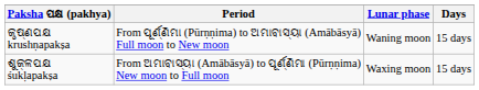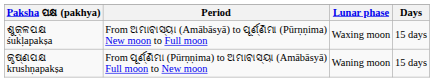rows swapped: ଶୁକ୍ଳପକ୍ଷ śukḷapakṣa <-> କୃଷ୍ଣପକ୍ଷ krushṇapakṣa
